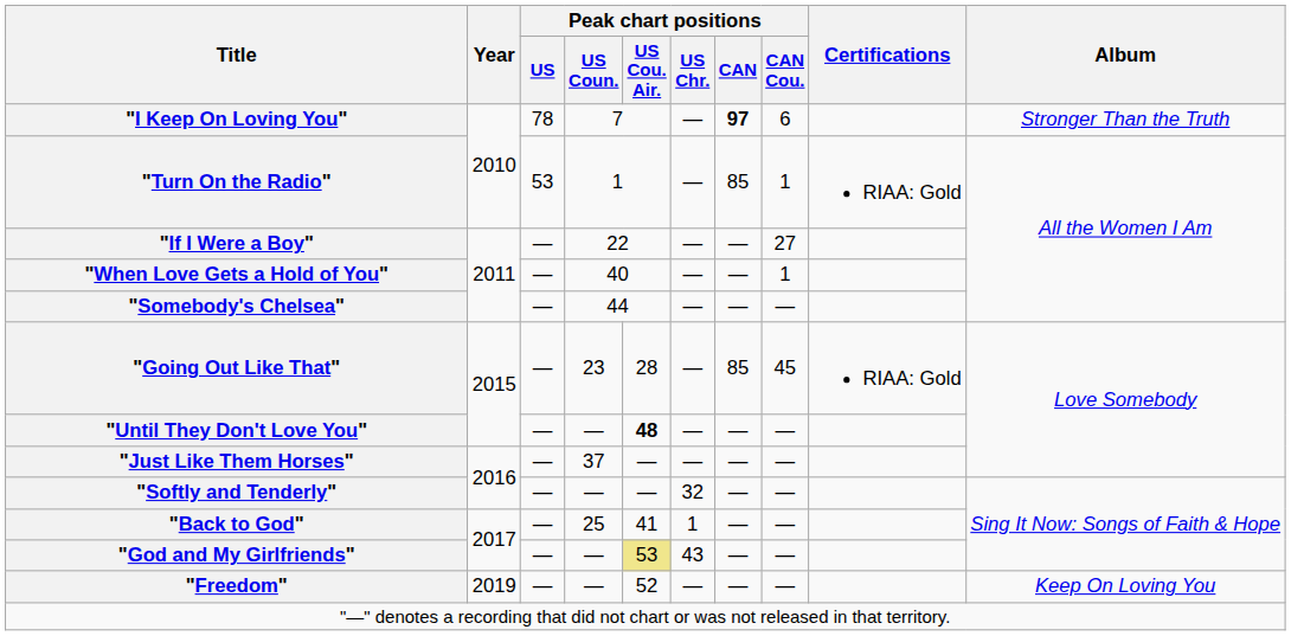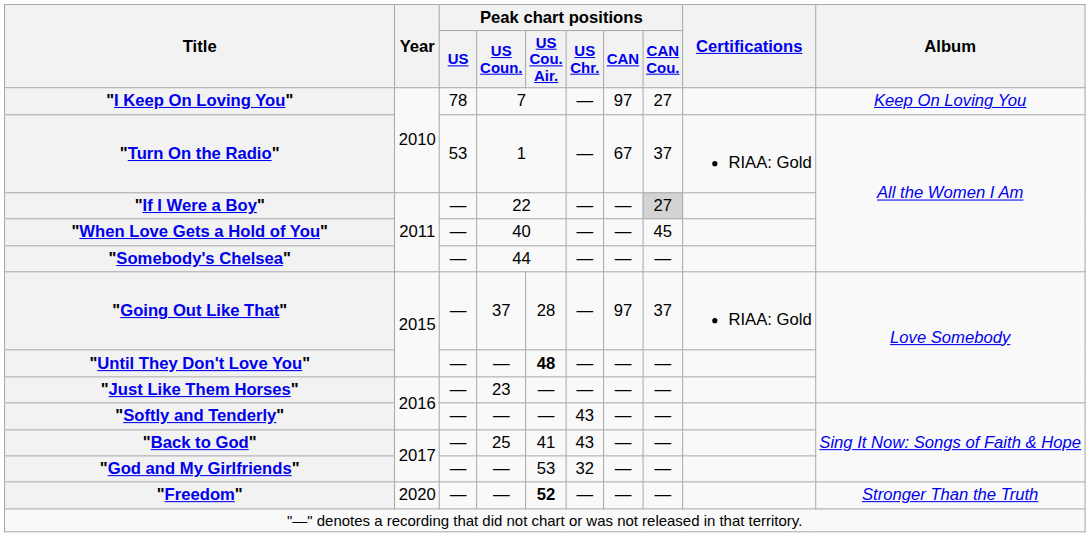"I Keep On Loving You" | Peak chart positions / CAN: bold -> normal
"I Keep On Loving You" | Peak chart positions / CAN Cou.: 6 -> 27
"I Keep On Loving You" | Album: Stronger Than the Truth -> Keep On Loving You
"Turn On the Radio" | Peak chart positions / CAN: 85 -> 67
"Turn On the Radio" | Peak chart positions / CAN Cou.: 1 -> 37
"If I Were a Boy" | Peak chart positions / CAN Cou.: no background -> lightgrey background
"When Love Gets a Hold of You" | Peak chart positions / CAN Cou.: 1 -> 45
"Going Out Like That" | Peak chart positions / US Coun.: 23 -> 37
"Going Out Like That" | Peak chart positions / CAN: 85 -> 97
"Going Out Like That" | Peak chart positions / CAN Cou.: 45 -> 37
"Just Like Them Horses" | Peak chart positions / US Coun.: 37 -> 23
"Softly and Tenderly" | Peak chart positions / US Chr.: 32 -> 43
"Back to God" | Peak chart positions / US Chr.: 1 -> 43
"God and My Girlfriends" | Peak chart positions / US Cou. Air.: khaki background -> no background
"God and My Girlfriends" | Peak chart positions / US Chr.: 43 -> 32
"Freedom" | Year: 2019 -> 2020
"Freedom" | Peak chart positions / US Cou. Air.: normal -> bold
"Freedom" | Album: Keep On Loving You -> Stronger Than the Truth
